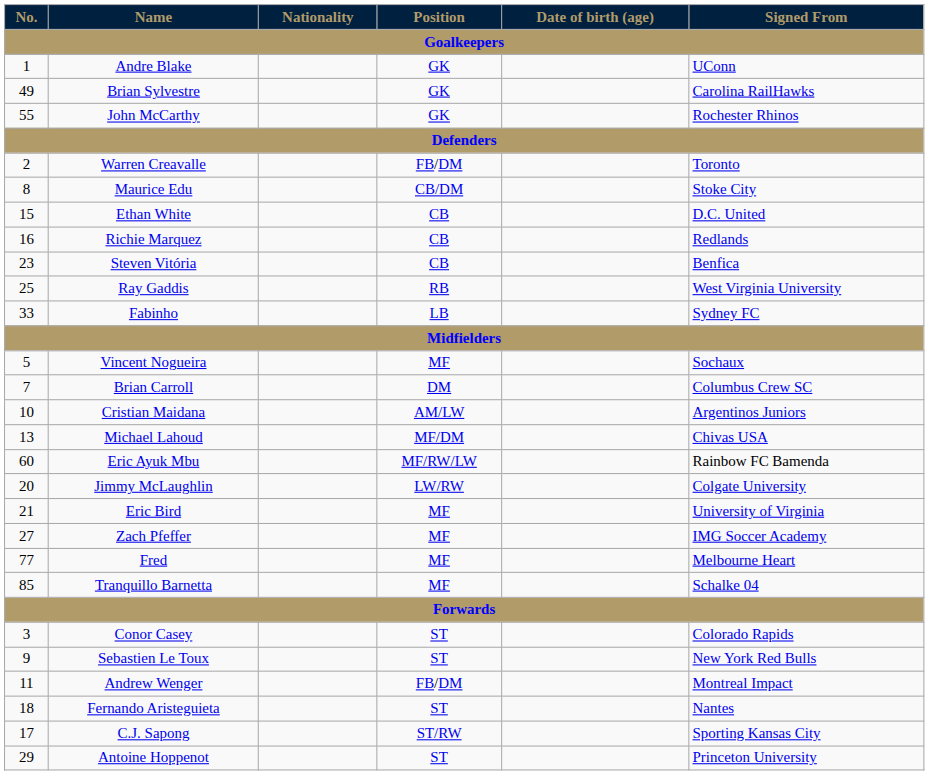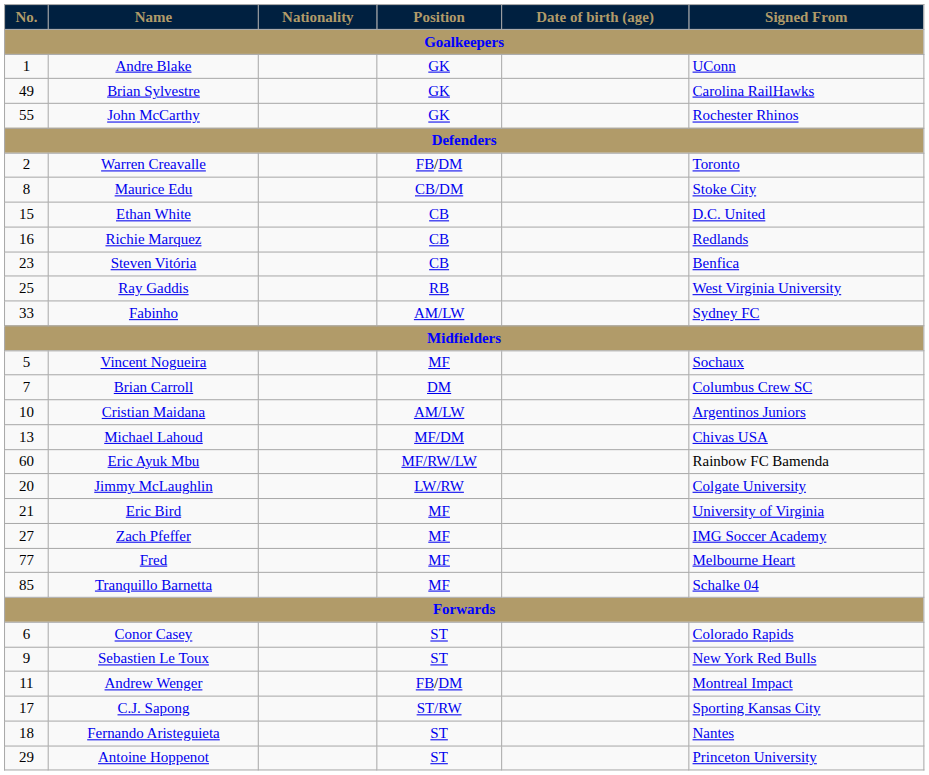Fabinho | Position: LB -> AM/LW
Conor Casey | No.: 3 -> 6
rows swapped: C.J. Sapong <-> Fernando Aristeguieta
